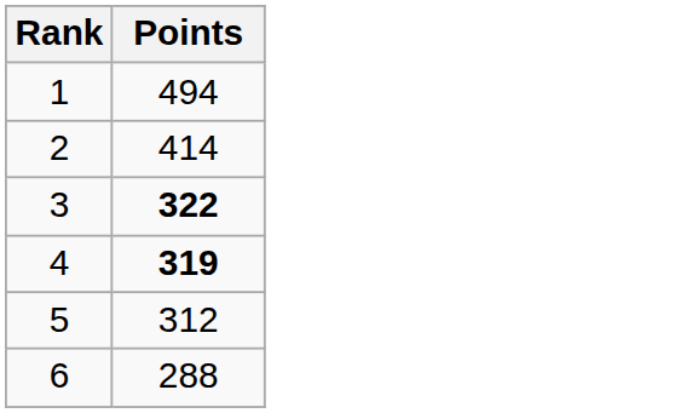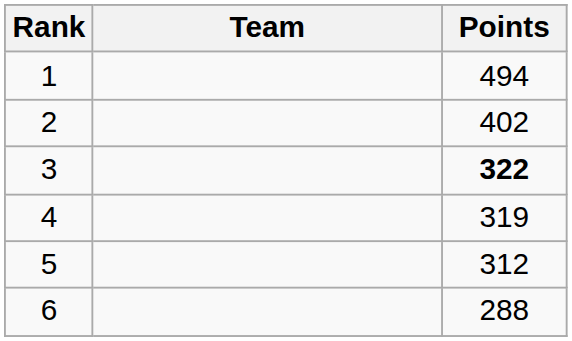+ column: Team
2 | Points: 414 -> 402
4 | Points: bold -> normal
